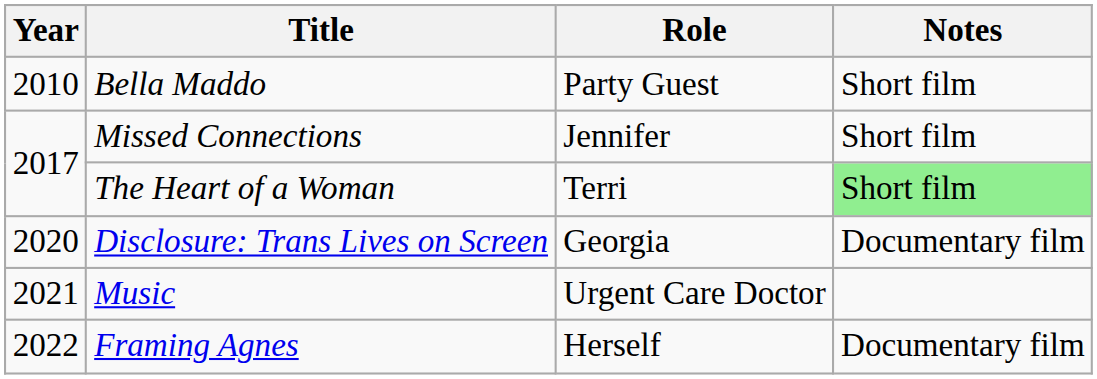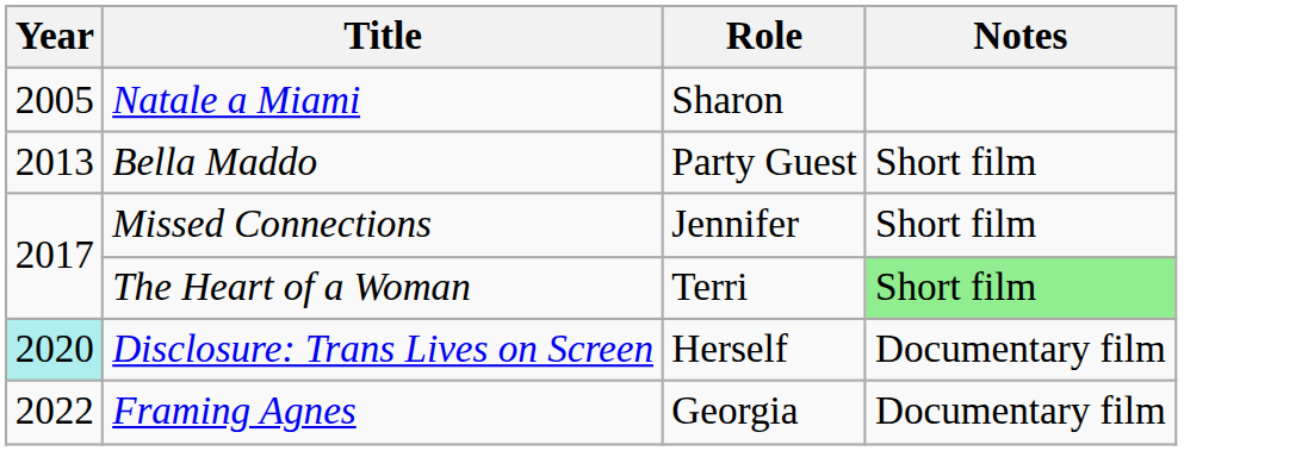+ row: 2005 | Natale a Miami | Sharon
Bella Maddo | Year: 2010 -> 2013
Disclosure: Trans Lives on Screen | Year: no background -> paleturquoise background
Disclosure: Trans Lives on Screen | Role: Georgia -> Herself
- row: 2021 | Music | Urgent Care Doctor
Framing Agnes | Role: Herself -> Georgia
